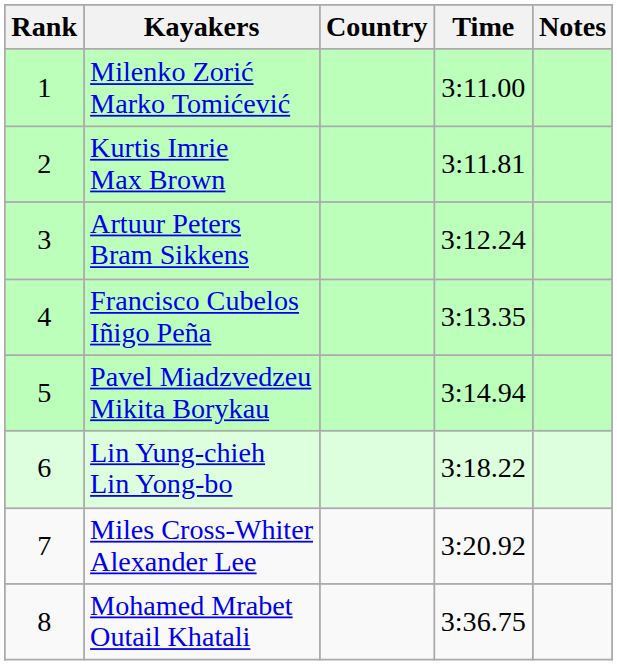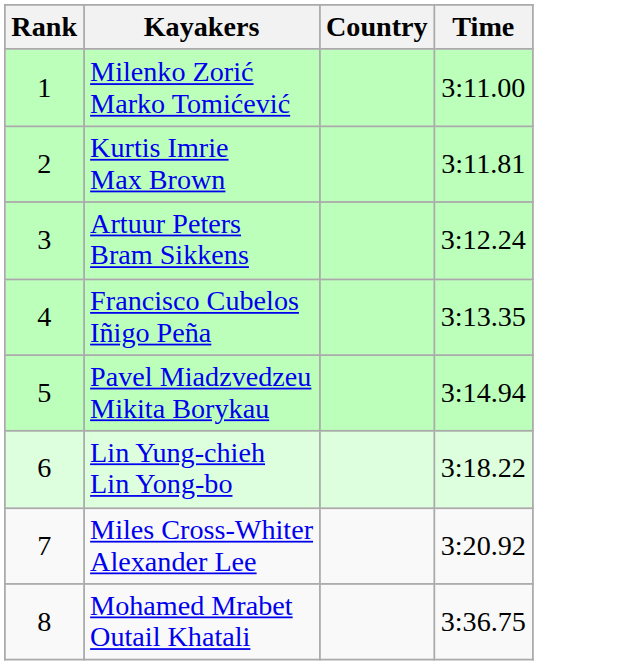- column: Notes
